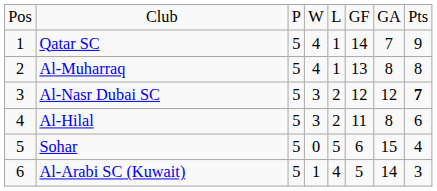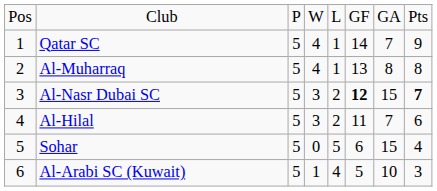Al-Nasr Dubai SC | column 6: normal -> bold
Al-Nasr Dubai SC | column 7: 12 -> 15
Al-Hilal | column 7: 8 -> 7
Al-Arabi SC (Kuwait) | column 7: 14 -> 10
